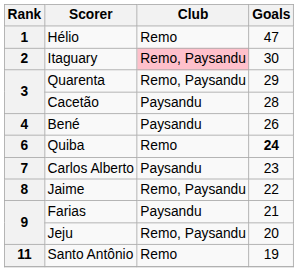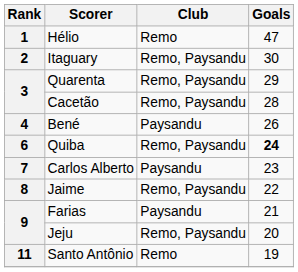Itaguary | Club: pink background -> no background
Cacetão | Club: Paysandu -> Remo, Paysandu
Quiba | Club: Remo -> Remo, Paysandu
